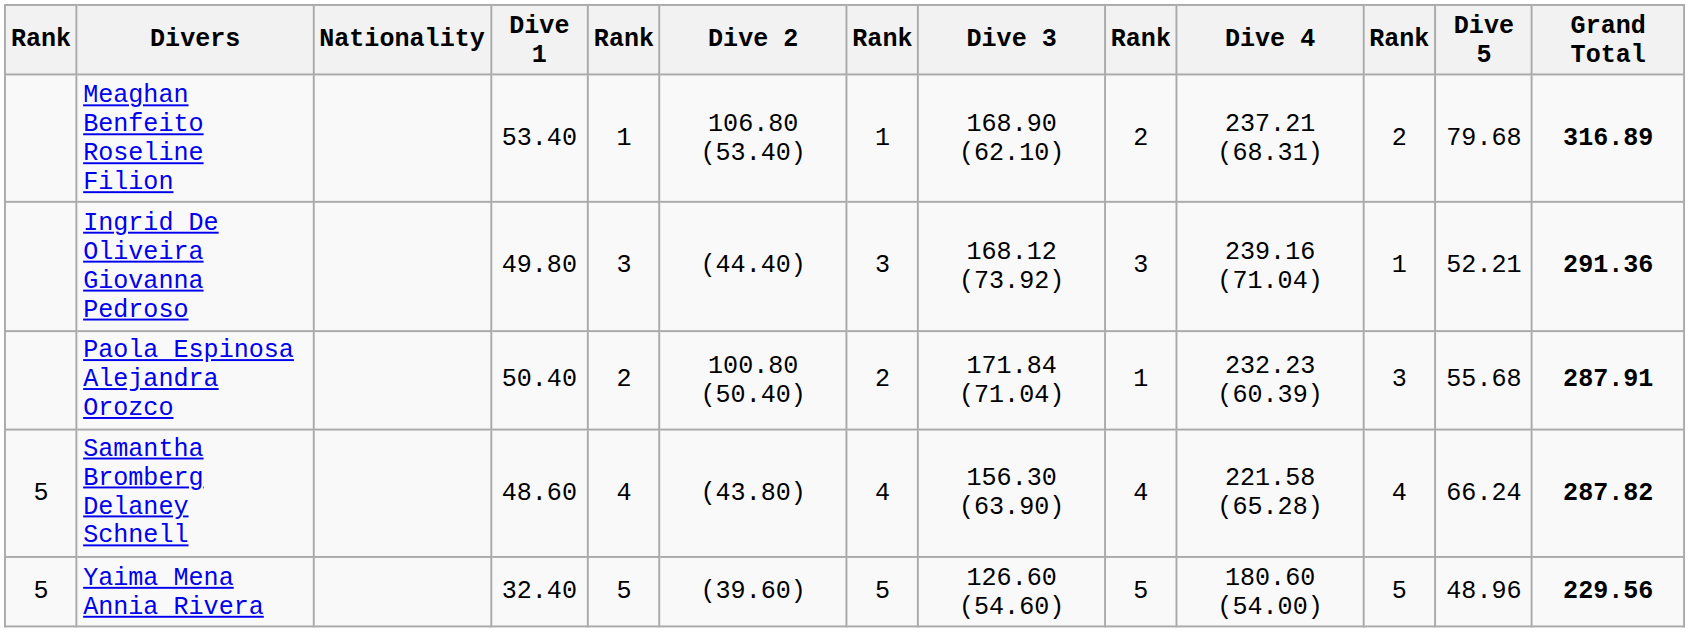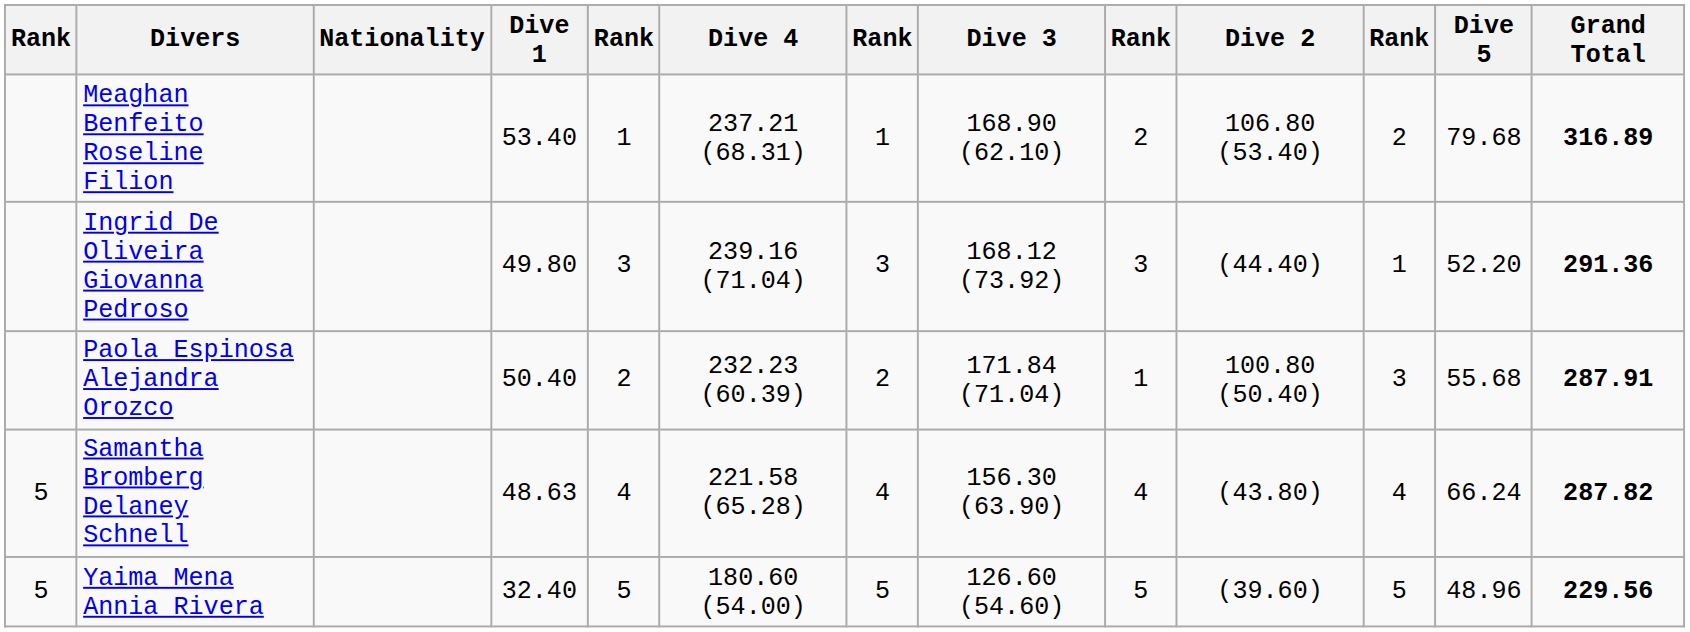columns swapped: Dive 2 <-> Dive 4
Ingrid De Oliveira Giovanna Pedroso | Dive 5: 52.21 -> 52.20
Samantha Bromberg Delaney Schnell | Dive 1: 48.60 -> 48.63
